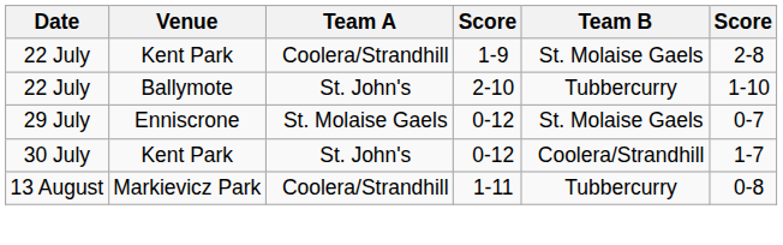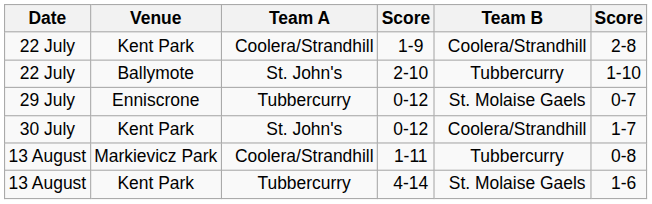1-9 | Team B: St. Molaise Gaels -> Coolera/Strandhill
29 July / 0-12 | Team A: St. Molaise Gaels -> Tubbercurry
+ row: 13 August | Kent Park | Tubbercurry | 4-14 | St. Molaise Gaels | 1-6
